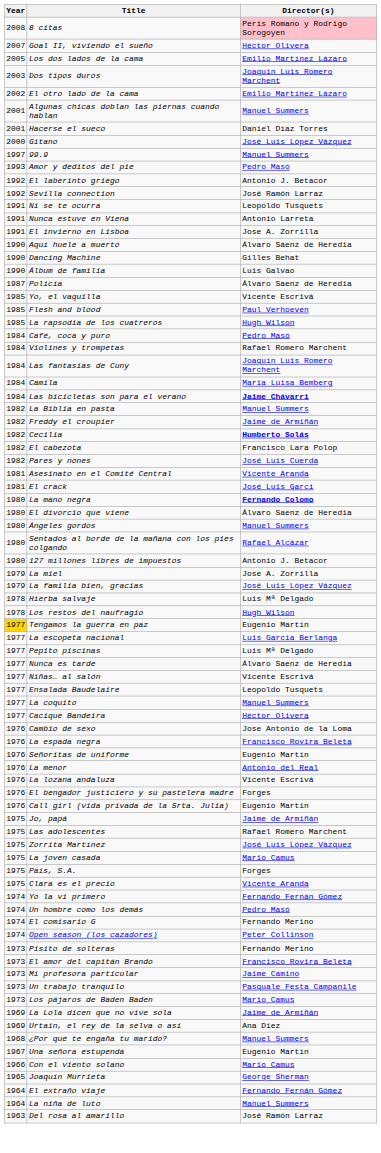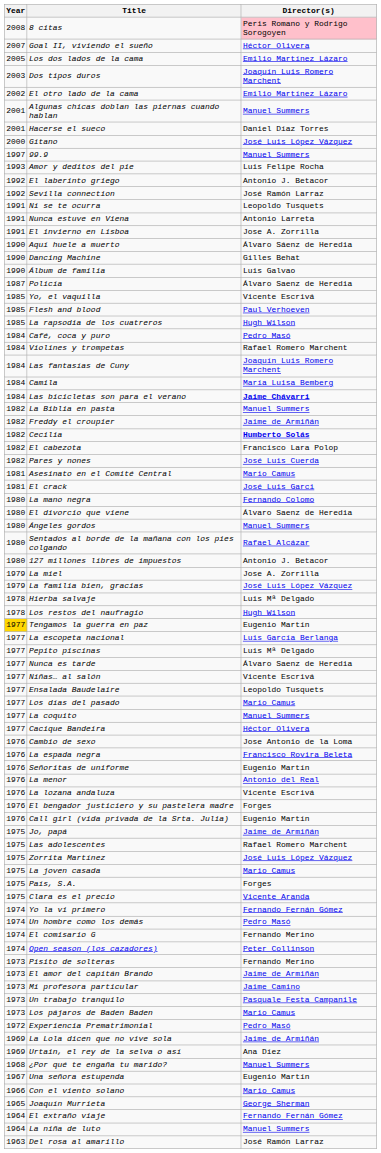Amor y deditos del pie | Director(s): Pedro Masó -> Luis Felipe Rocha
Asesinato en el Comité Central | Director(s): Vicente Aranda -> Mario Camus
La mano negra | Director(s): bold -> normal
+ row: 1977 | Los días del pasado | Mario Camus
El amor del capitán Brando | Director(s): Francisco Rovira Beleta -> Jaime de Armiñán
+ row: 1972 | Experiencia Prematrimonial | Pedro Masó
